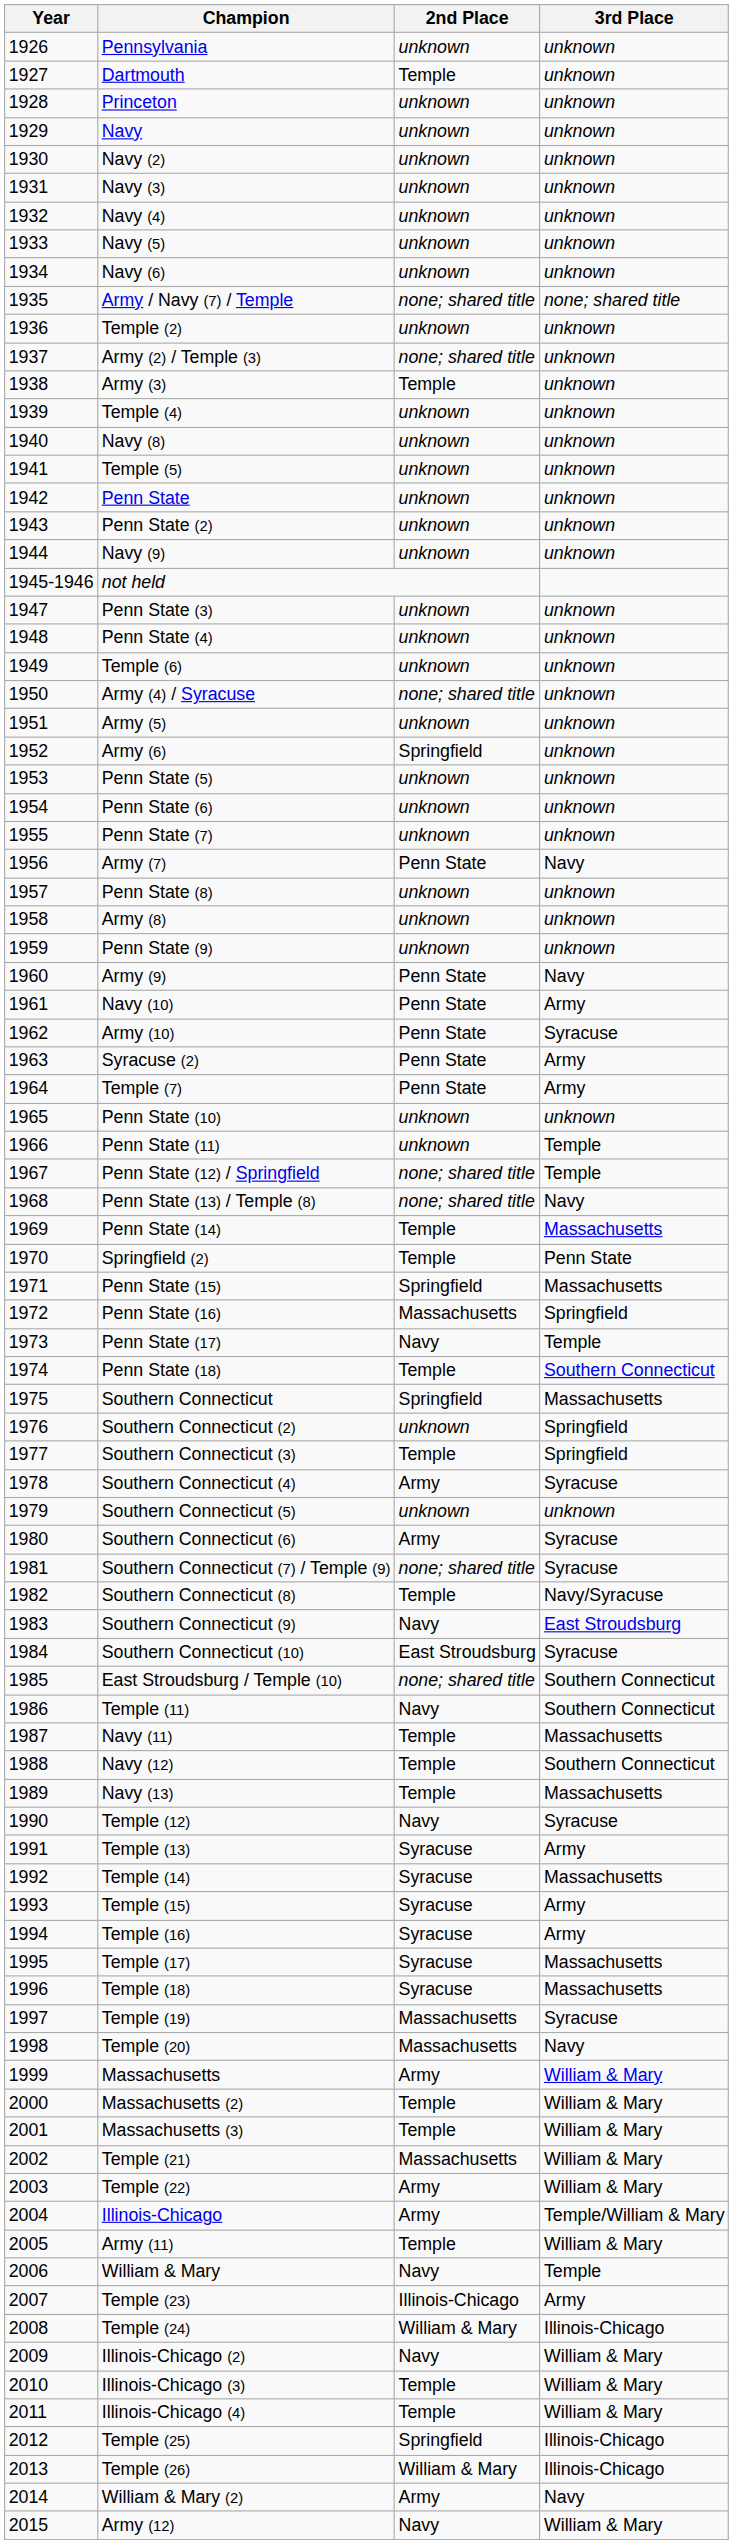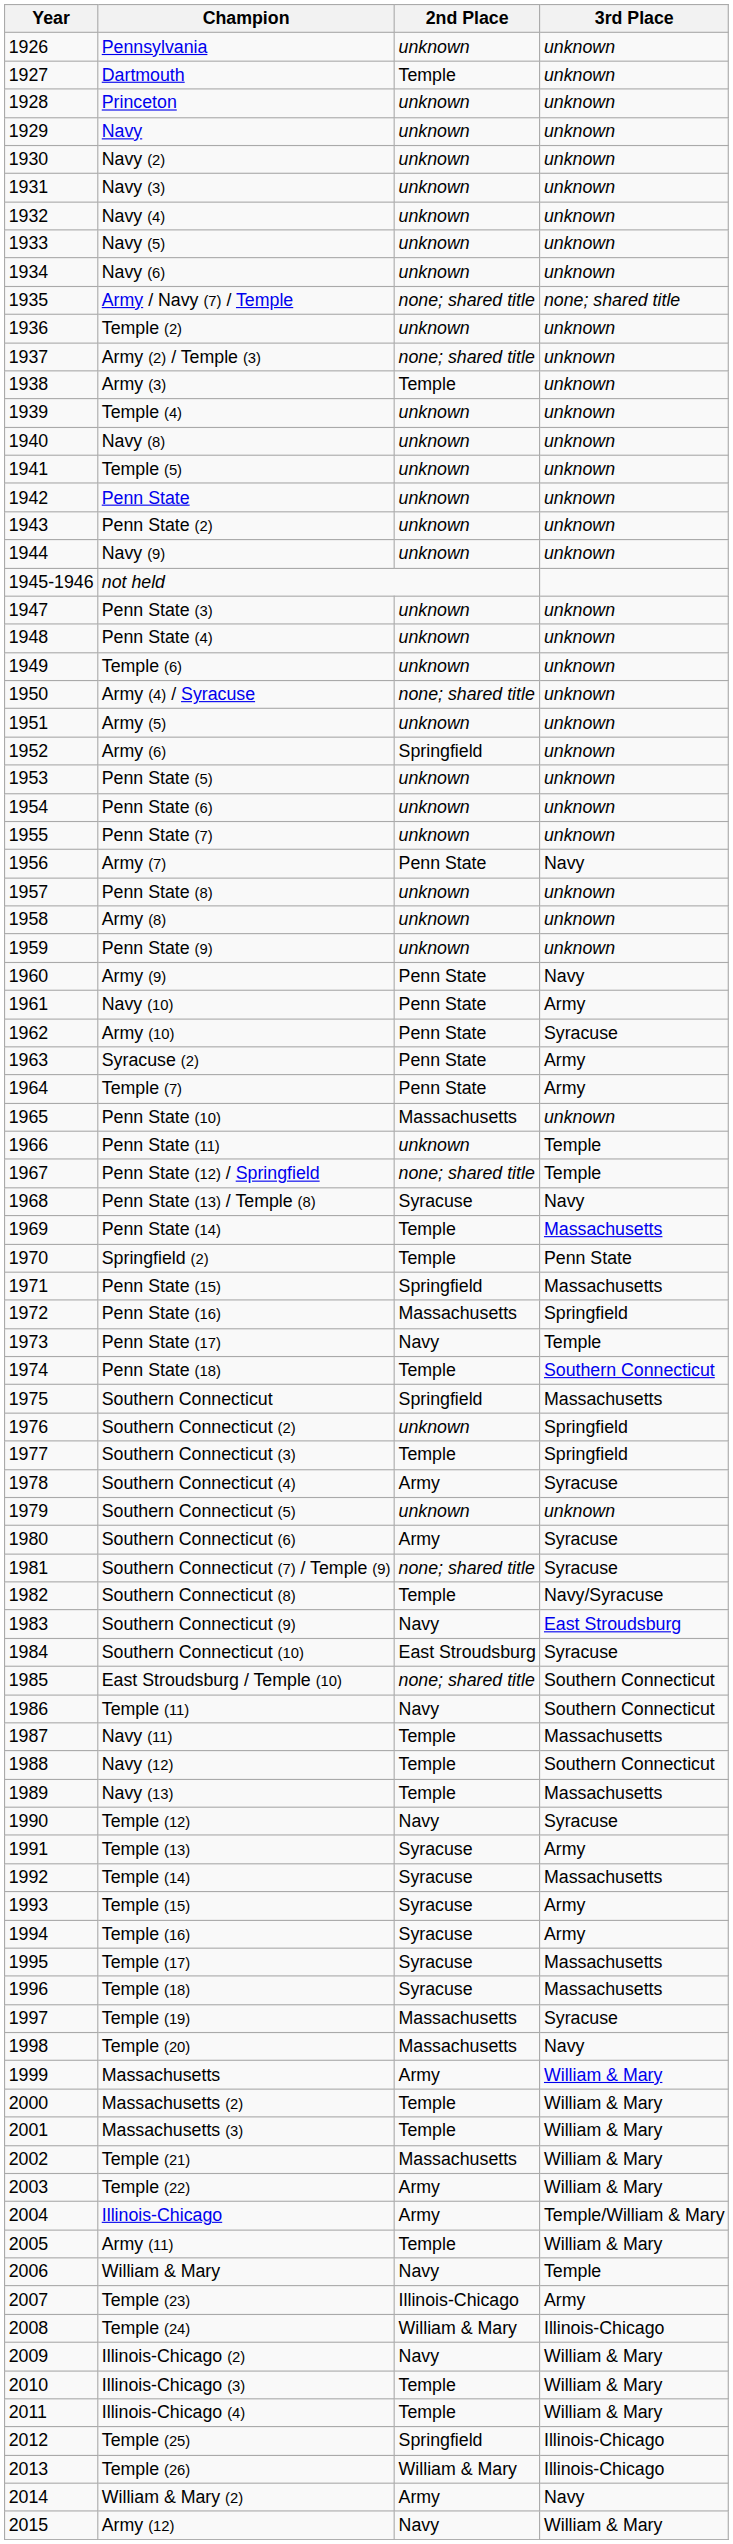Penn State (10) | 2nd Place: unknown -> Massachusetts
Penn State (13) / Temple (8) | 2nd Place: none; shared title -> Syracuse
